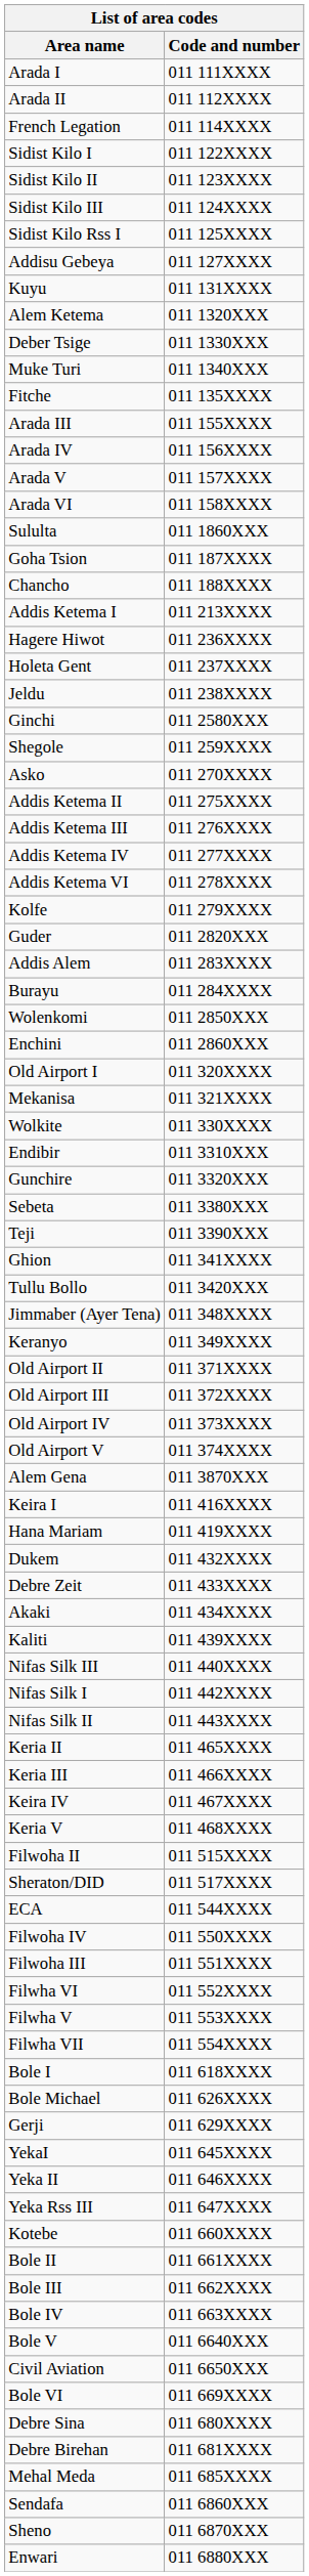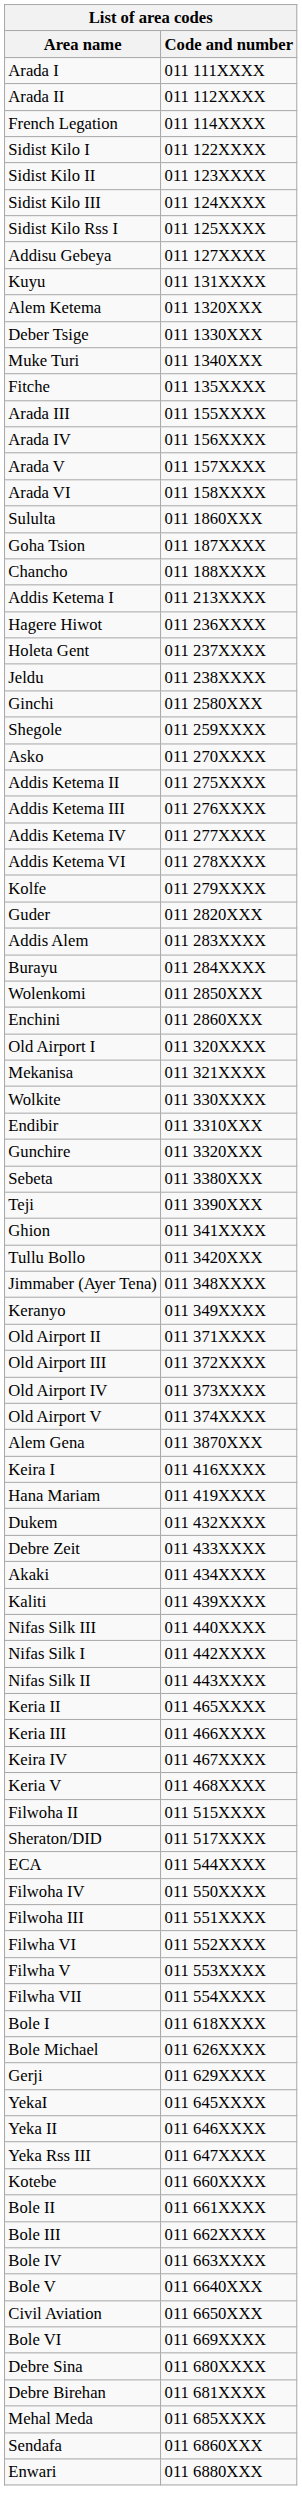- row: Sheno | 011 6870XXX
